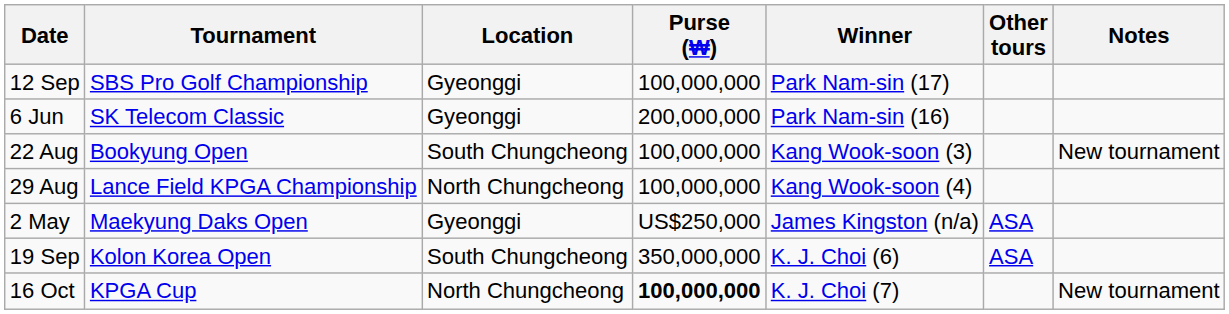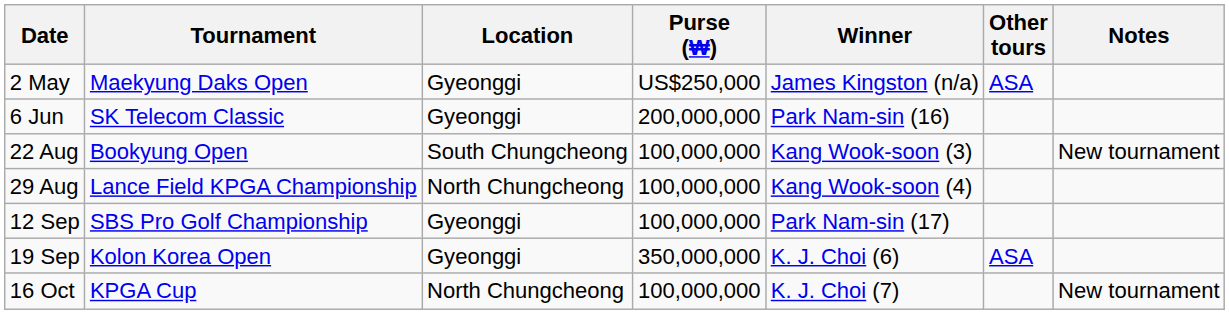rows swapped: 2 May <-> 12 Sep
19 Sep | Location: South Chungcheong -> Gyeonggi
16 Oct | Purse (₩): bold -> normal
